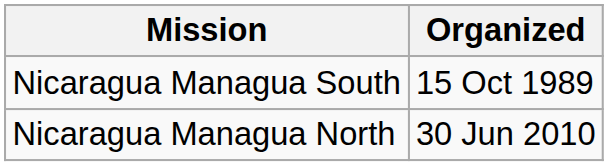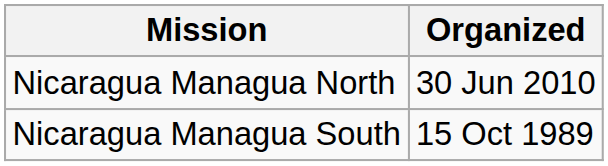rows swapped: Nicaragua Managua North <-> Nicaragua Managua South
